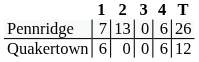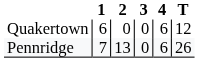rows swapped: Pennridge <-> Quakertown
